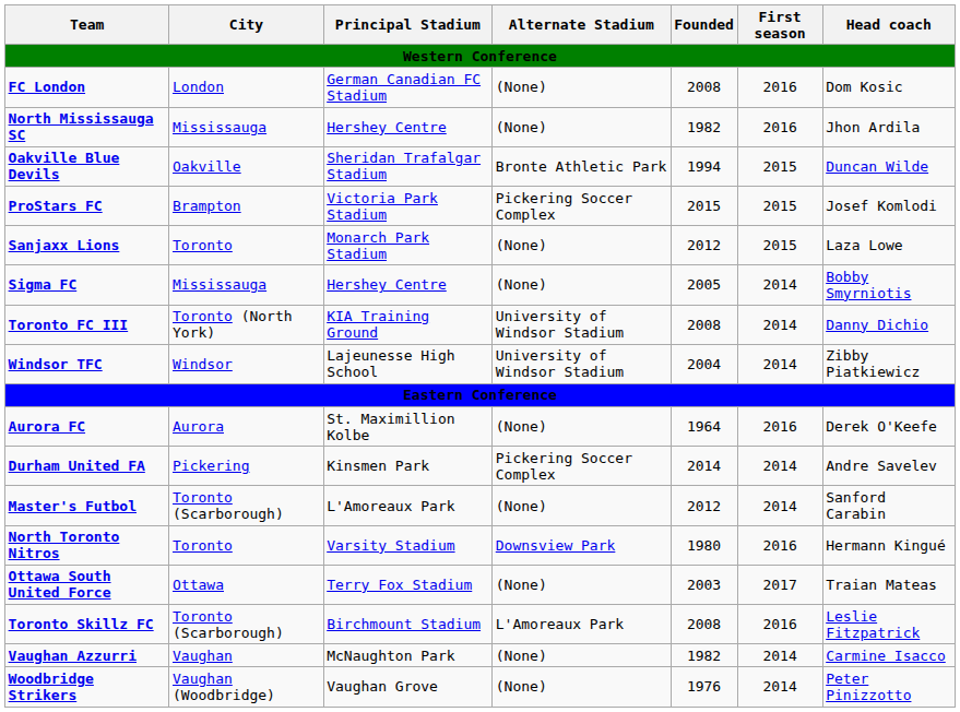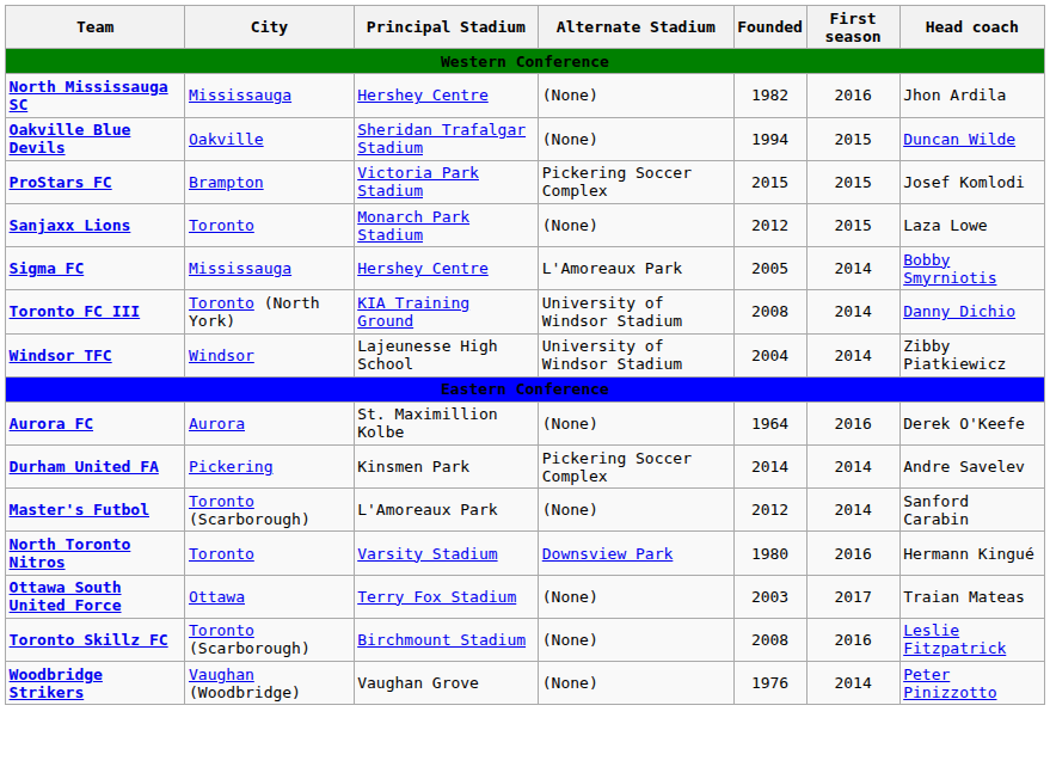- row: FC London | London | German Canadian FC Stadium | (None) | 2008 | 2016 | Dom Kosic
Oakville Blue Devils | Alternate Stadium: Bronte Athletic Park -> (None)
Sigma FC | Alternate Stadium: (None) -> L'Amoreaux Park
Toronto Skillz FC | Alternate Stadium: L'Amoreaux Park -> (None)
- row: Vaughan Azzurri | Vaughan | McNaughton Park | (None) | 1982 | 2014 | Carmine Isacco
